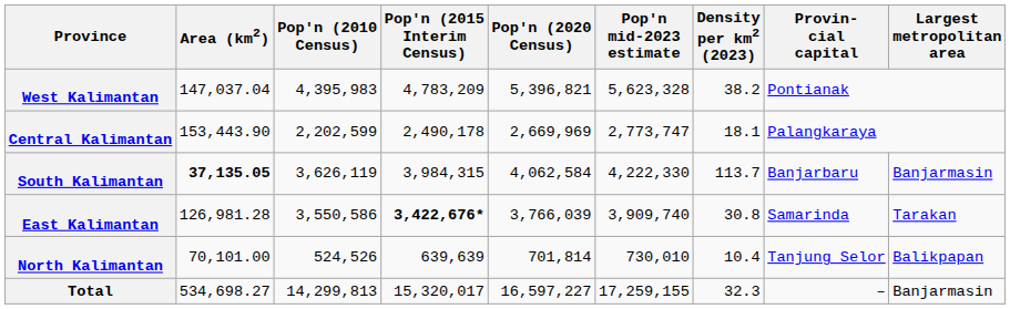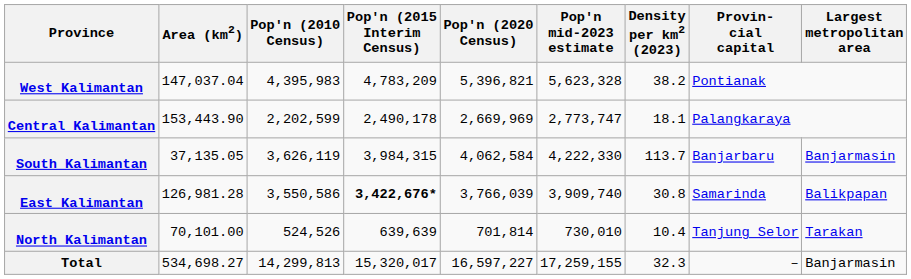South Kalimantan | Area (km2): bold -> normal
East Kalimantan | Largest metropolitan area: Tarakan -> Balikpapan
North Kalimantan | Largest metropolitan area: Balikpapan -> Tarakan
